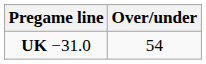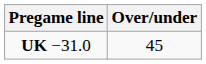UK −31.0 | Over/under: 54 -> 45
